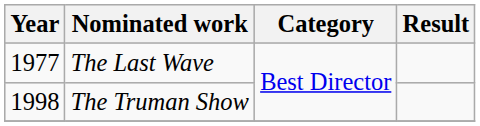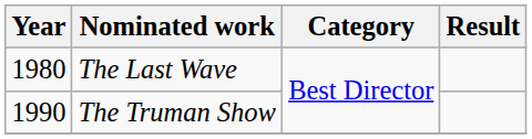The Last Wave | Year: 1977 -> 1980
The Truman Show | Year: 1998 -> 1990
